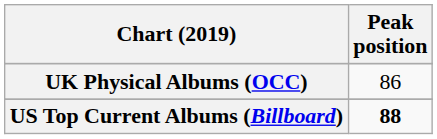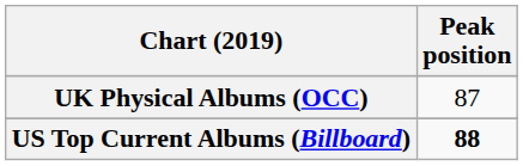UK Physical Albums (OCC) | Peak position: 86 -> 87
